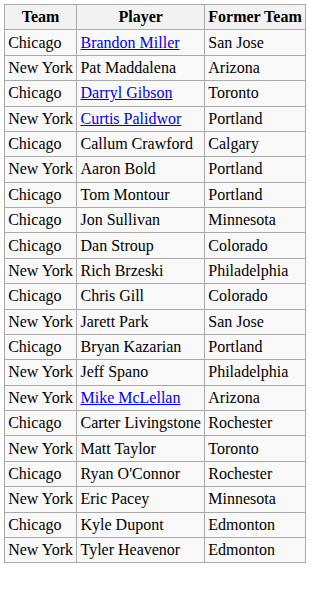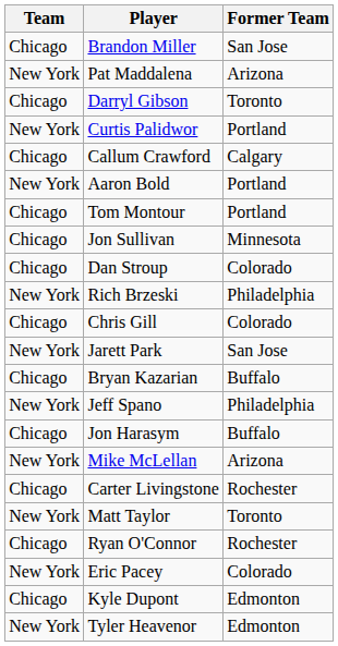Bryan Kazarian | Former Team: Portland -> Buffalo
+ row: Chicago | Jon Harasym | Buffalo
Eric Pacey | Former Team: Minnesota -> Colorado
